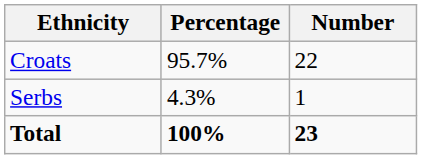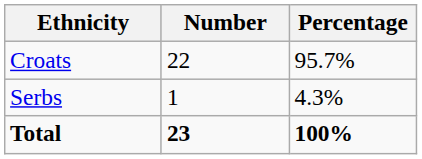columns swapped: Number <-> Percentage
